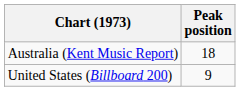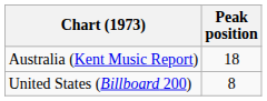United States (Billboard 200) | Peak position: 9 -> 8
